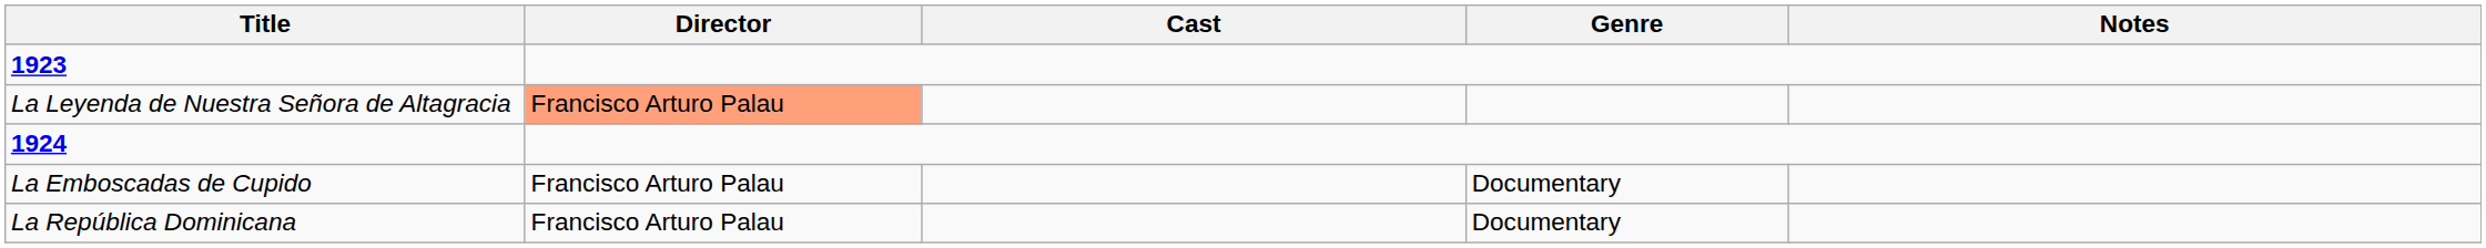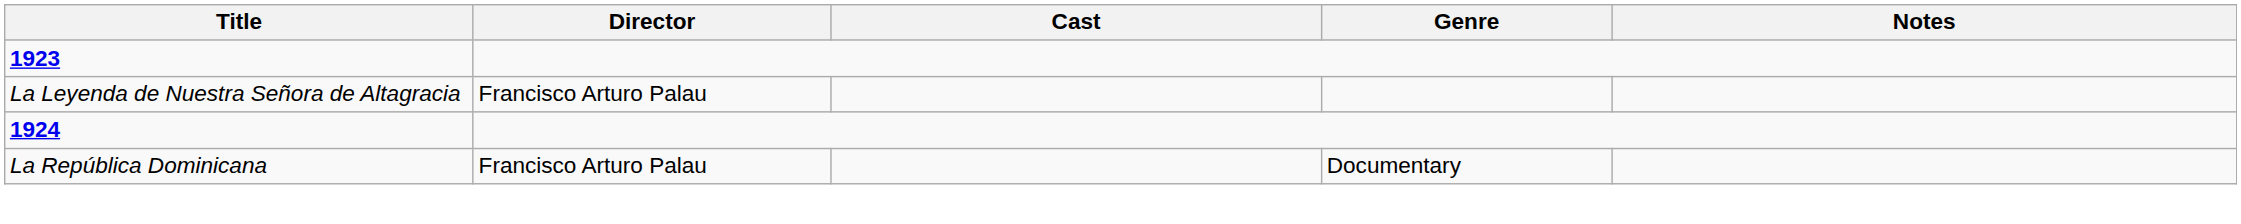La Leyenda de Nuestra Señora de Altagracia | Director: lightsalmon background -> no background
- row: La Emboscadas de Cupido | Francisco Arturo Palau | Documentary
